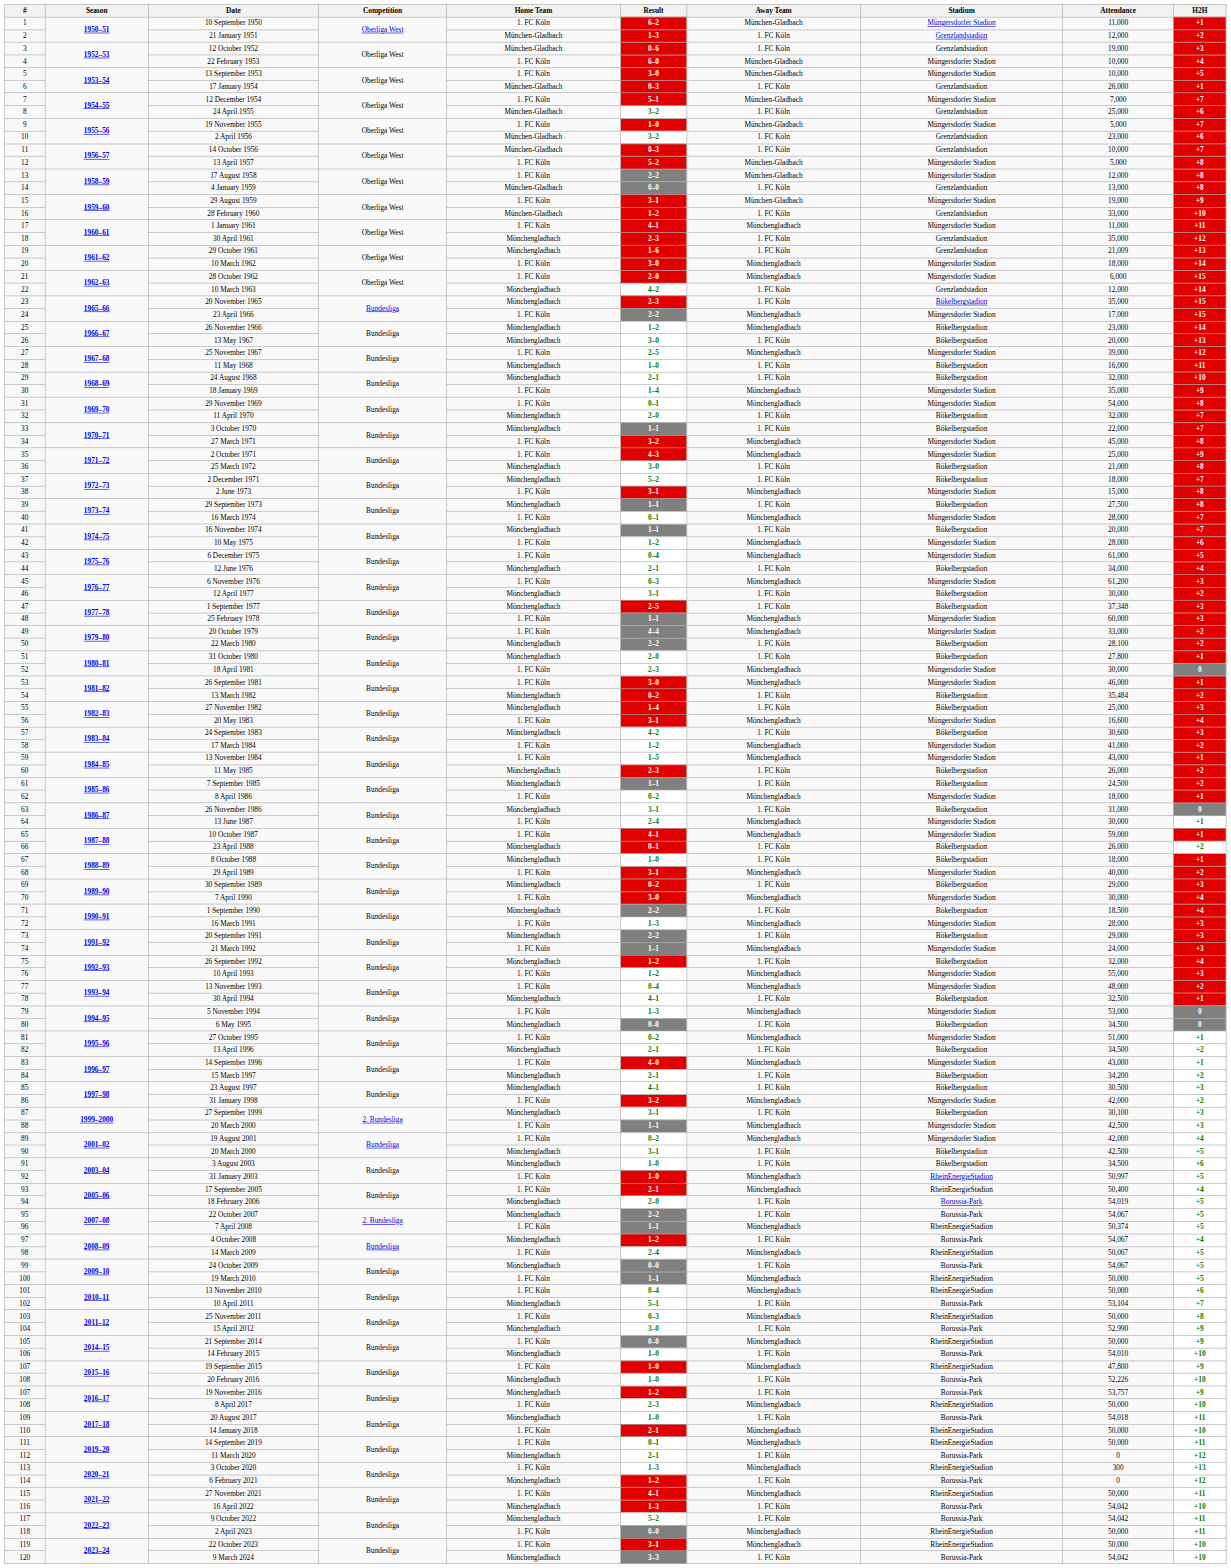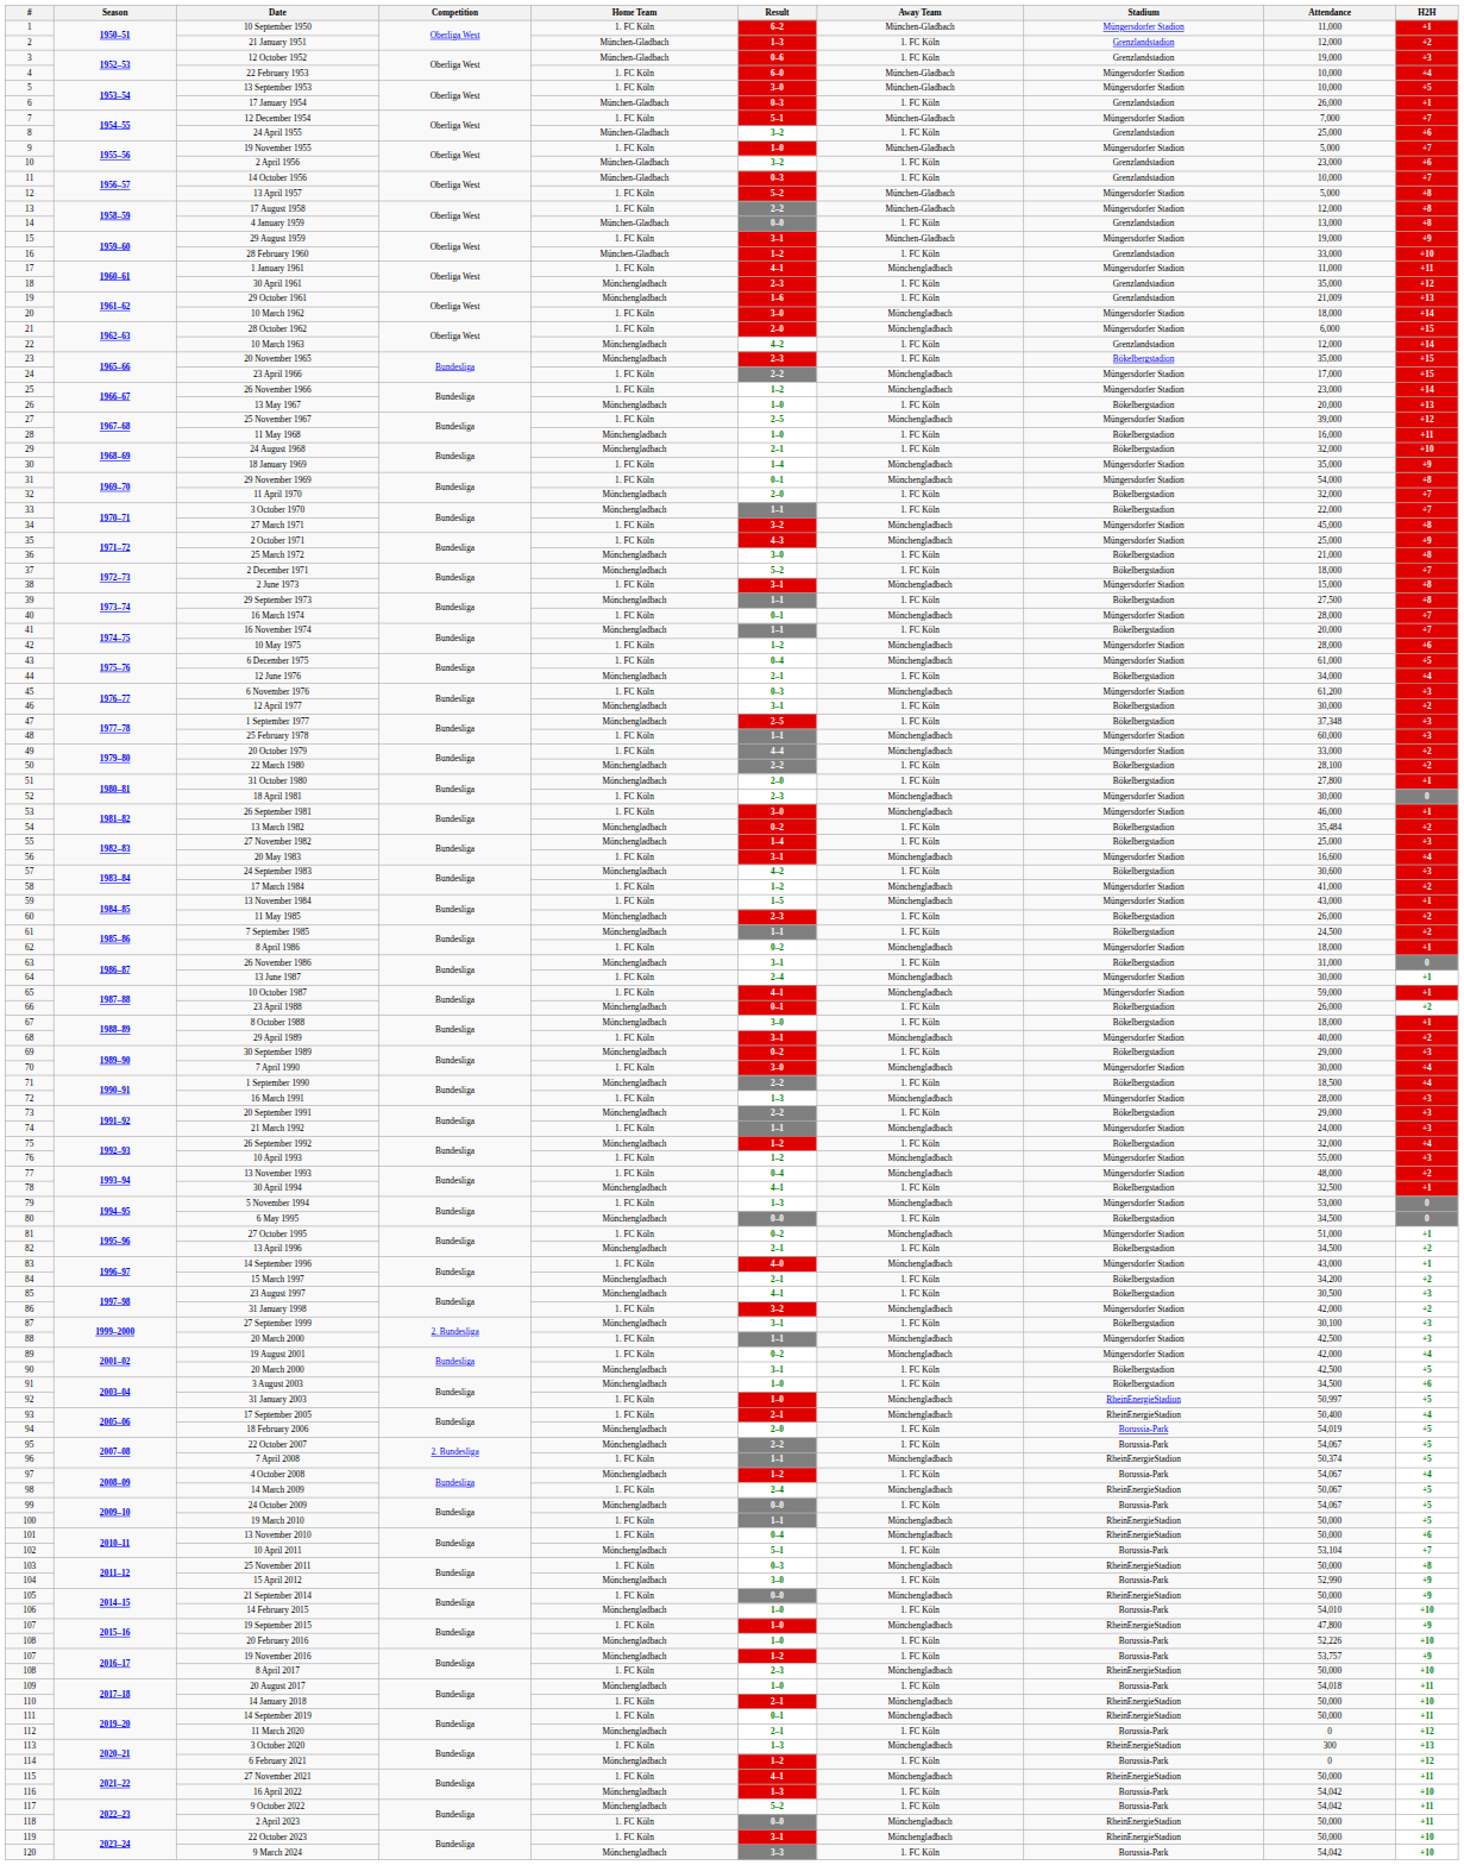26 November 1966 | Home Team: Mönchengladbach -> 1. FC Köln
26 November 1966 | Stadium: Bökelbergstadion -> Müngersdorfer Stadion
13 May 1967 | Result: 3–0 -> 1–0
8 October 1988 | Result: 1–0 -> 3–0
